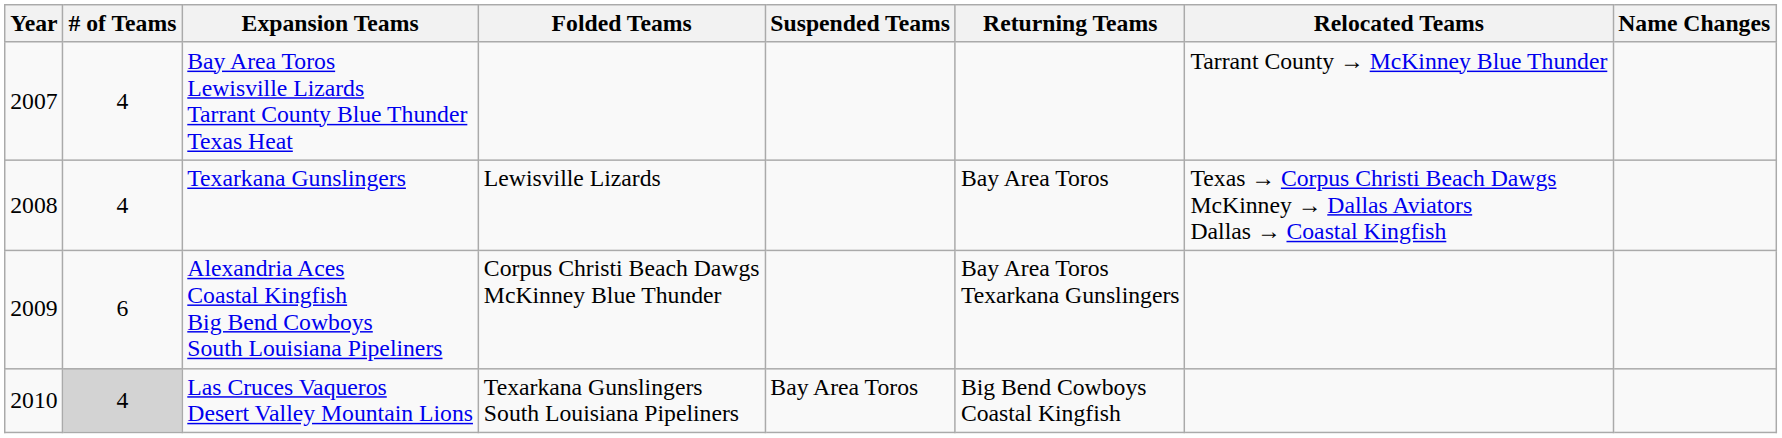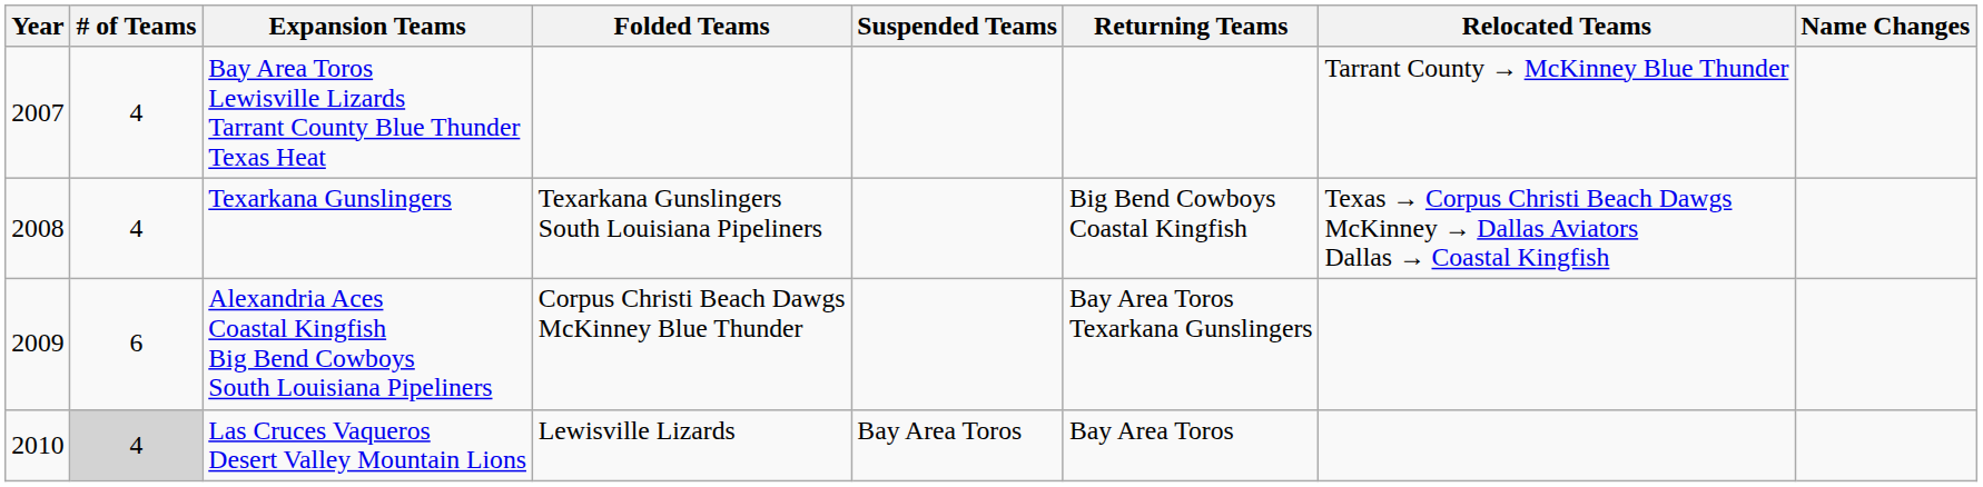Texarkana Gunslingers | Folded Teams: Lewisville Lizards -> Texarkana Gunslingers South Louisiana Pipeliners
Texarkana Gunslingers | Returning Teams: Bay Area Toros -> Big Bend Cowboys Coastal Kingfish
Las Cruces Vaqueros Desert Valley Mountain Lions | Folded Teams: Texarkana Gunslingers South Louisiana Pipeliners -> Lewisville Lizards
Las Cruces Vaqueros Desert Valley Mountain Lions | Returning Teams: Big Bend Cowboys Coastal Kingfish -> Bay Area Toros
